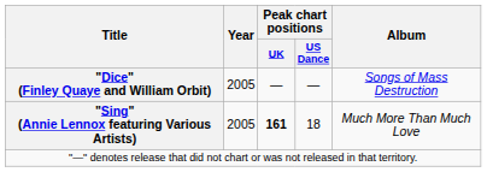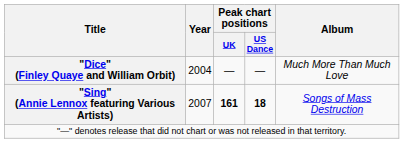"Dice" (Finley Quaye and William Orbit) | Year: 2005 -> 2004
"Dice" (Finley Quaye and William Orbit) | Album: Songs of Mass Destruction -> Much More Than Much Love
"Sing" (Annie Lennox featuring Various Artists) | Year: 2005 -> 2007
"Sing" (Annie Lennox featuring Various Artists) | Peak chart positions / US Dance: normal -> bold
"Sing" (Annie Lennox featuring Various Artists) | Album: Much More Than Much Love -> Songs of Mass Destruction
